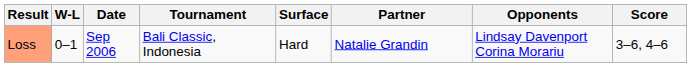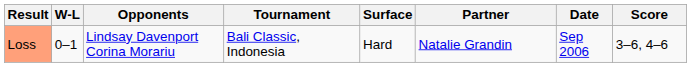columns swapped: Date <-> Opponents
